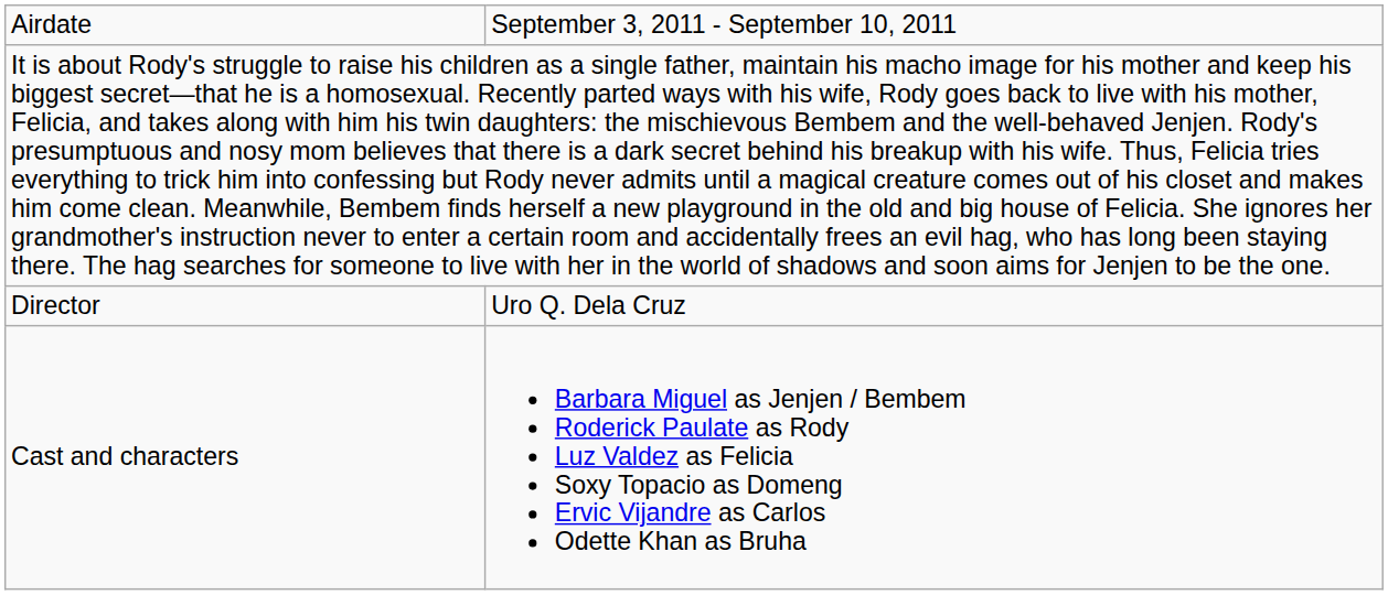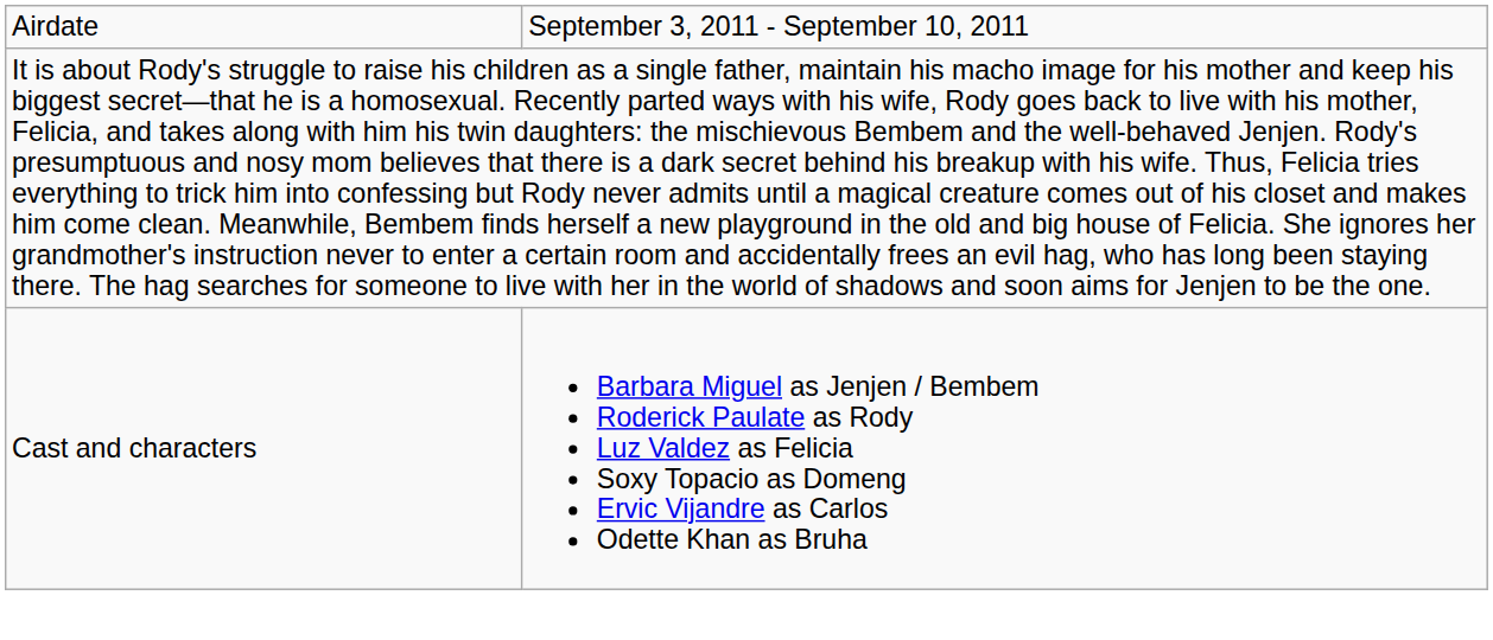- row: Director | Uro Q. Dela Cruz
